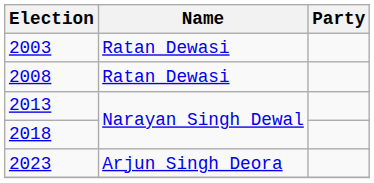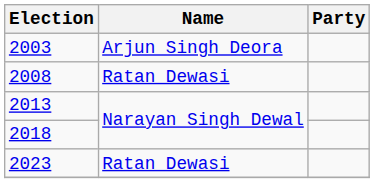2003 | Name: Ratan Dewasi -> Arjun Singh Deora
2023 | Name: Arjun Singh Deora -> Ratan Dewasi
